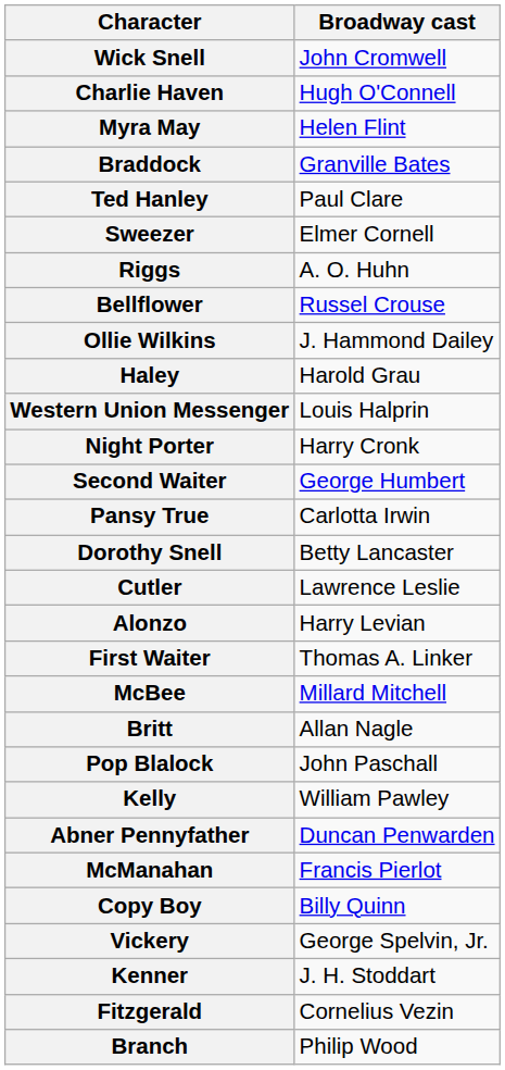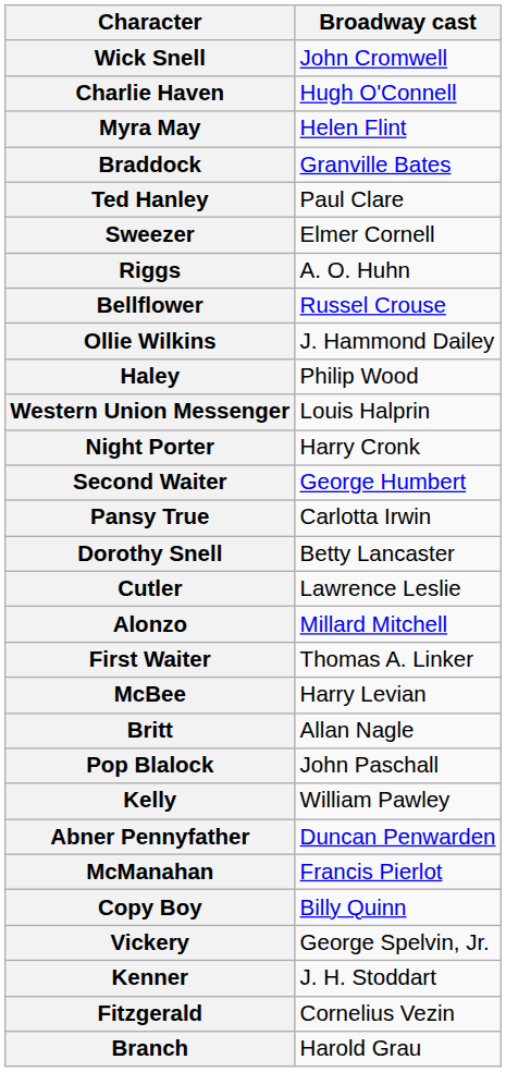Haley | Broadway cast: Harold Grau -> Philip Wood
Alonzo | Broadway cast: Harry Levian -> Millard Mitchell
McBee | Broadway cast: Millard Mitchell -> Harry Levian
Branch | Broadway cast: Philip Wood -> Harold Grau
